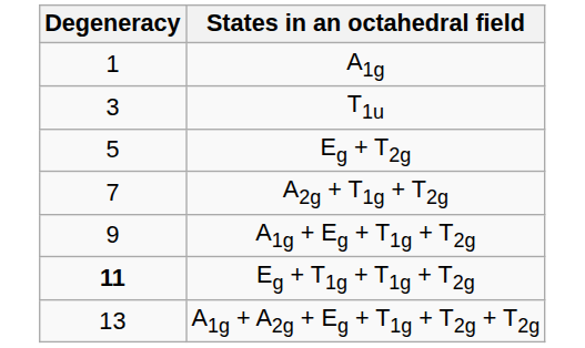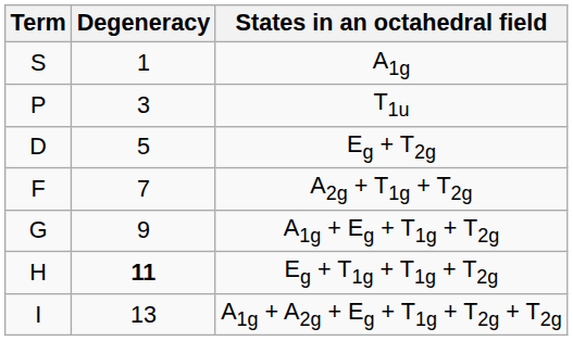+ column: Term | S | P | D | F | G | H | I
